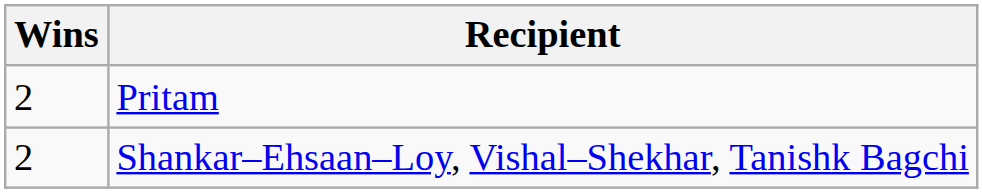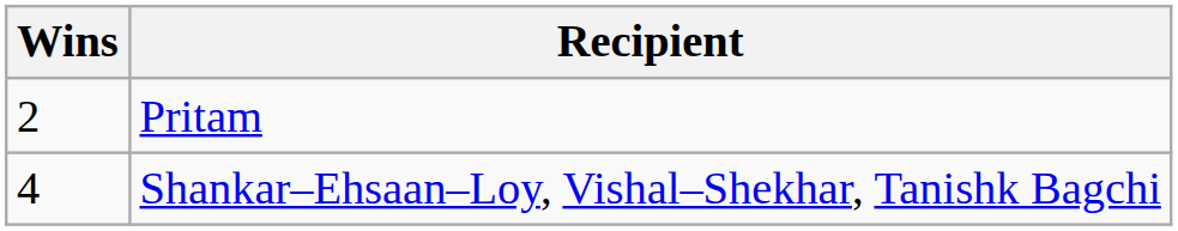Shankar–Ehsaan–Loy, Vishal–Shekhar, Tanishk Bagchi | Wins: 2 -> 4
